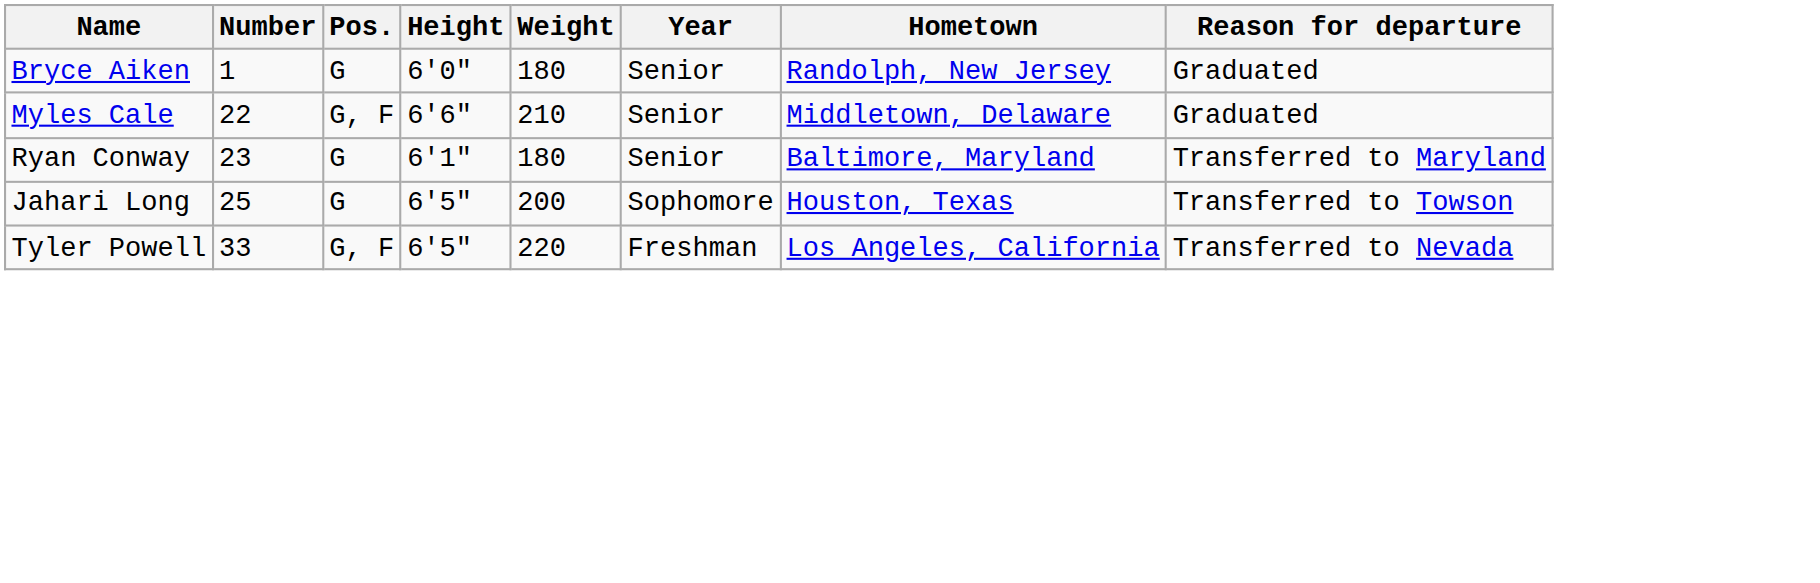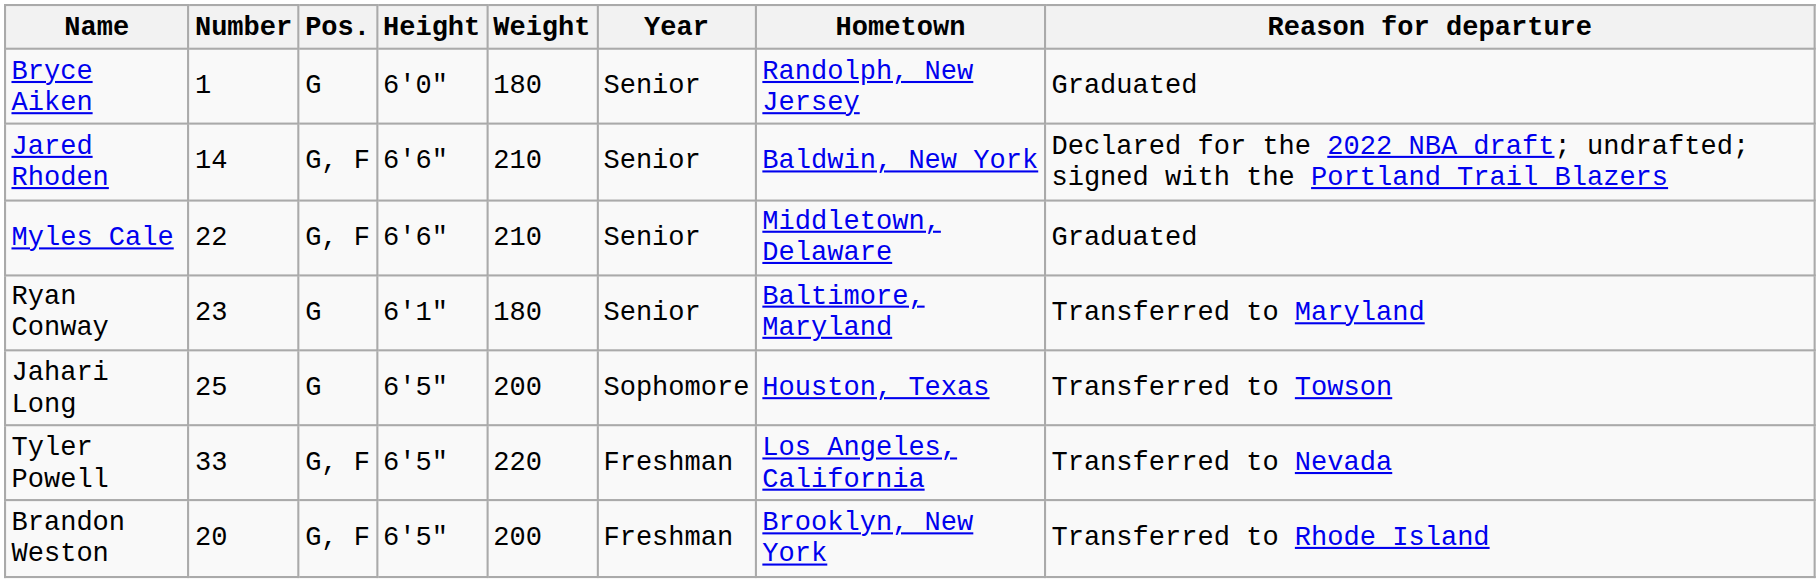+ row: Jared Rhoden | 14 | G, F | 6'6" | 210 | Senior | Baldwin, New York | Declared for the 2022 NBA draft; undrafted; signed with the Portland Trail Blazers
+ row: Brandon Weston | 20 | G, F | 6'5" | 200 | Freshman | Brooklyn, New York | Transferred to Rhode Island
